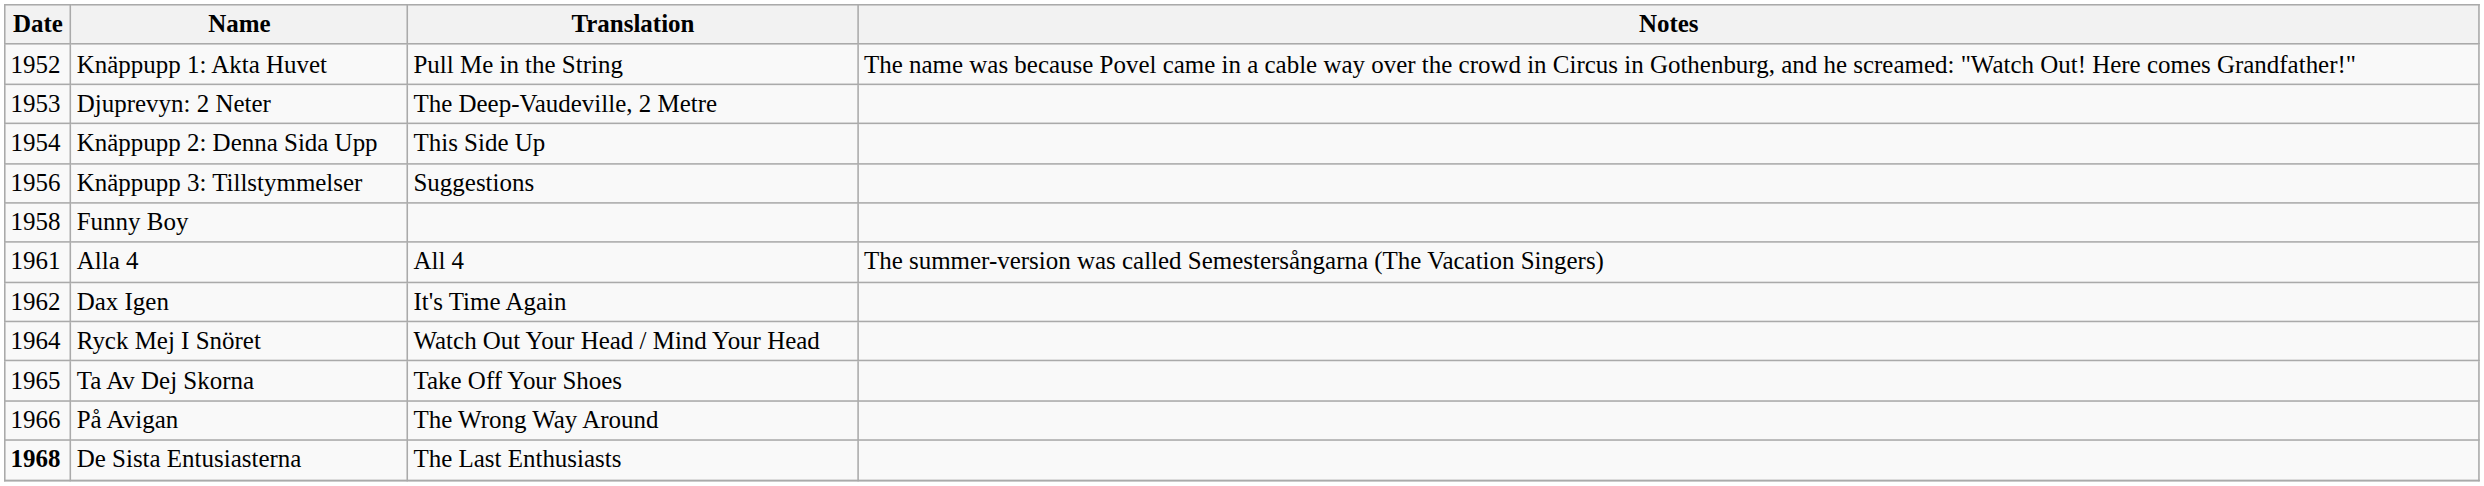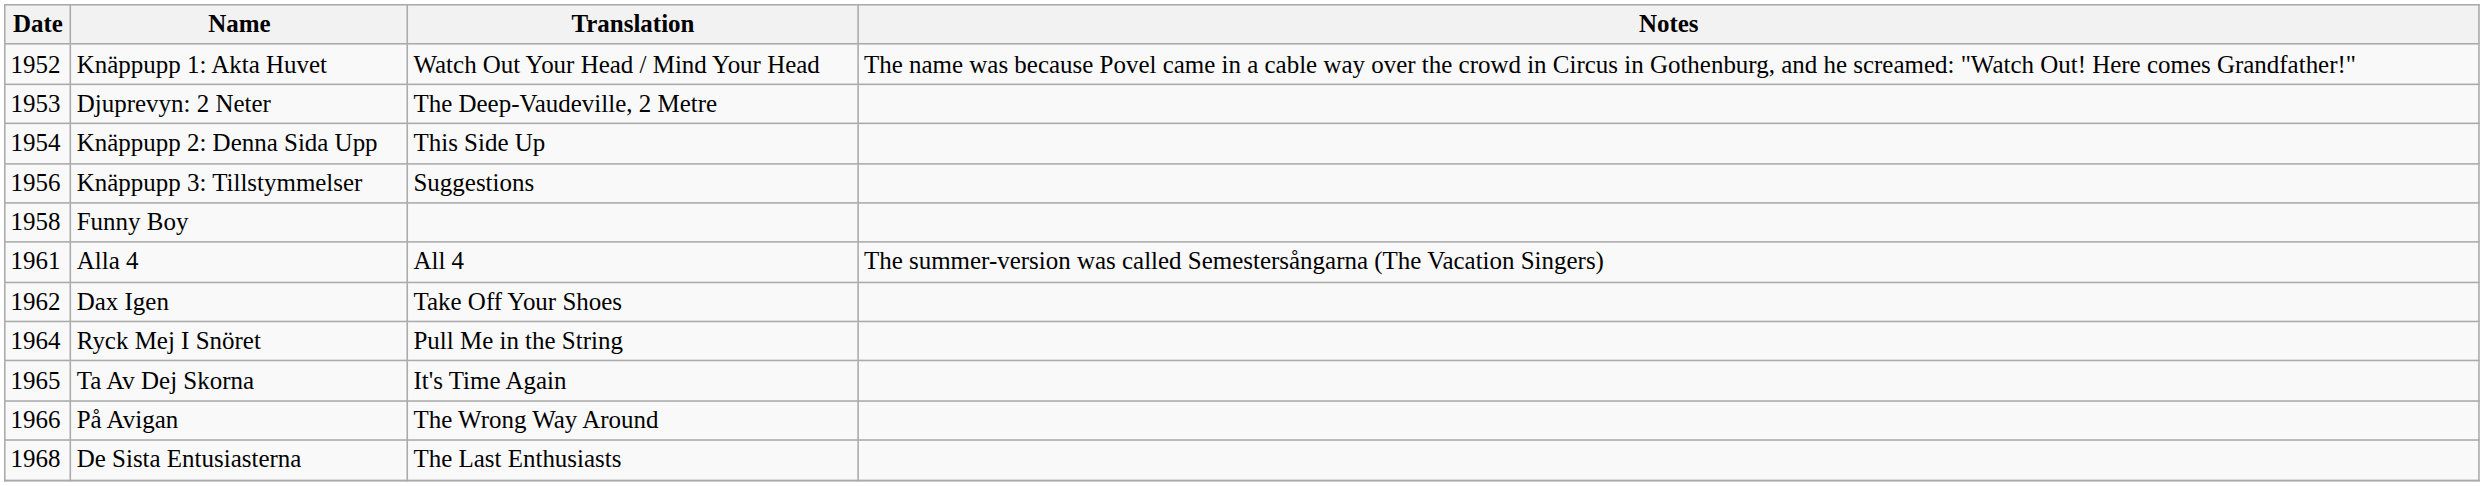Knäppupp 1: Akta Huvet | Translation: Pull Me in the String -> Watch Out Your Head / Mind Your Head
Dax Igen | Translation: It's Time Again -> Take Off Your Shoes
Ryck Mej I Snöret | Translation: Watch Out Your Head / Mind Your Head -> Pull Me in the String
Ta Av Dej Skorna | Translation: Take Off Your Shoes -> It's Time Again
De Sista Entusiasterna | Date: bold -> normal
